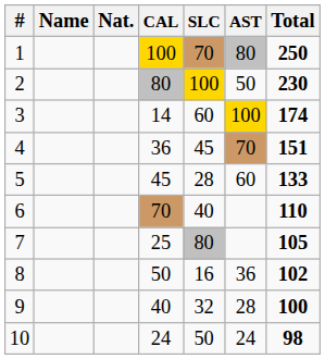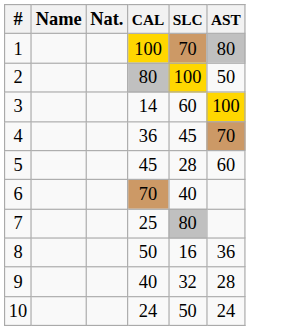- column: Total | 250 | 230 | 174 | 151 | 133 | 110 | 105 | 102 | 100 | 98
